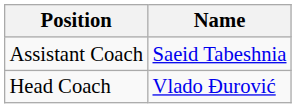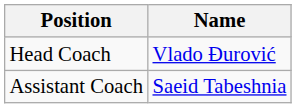rows swapped: Head Coach <-> Assistant Coach
